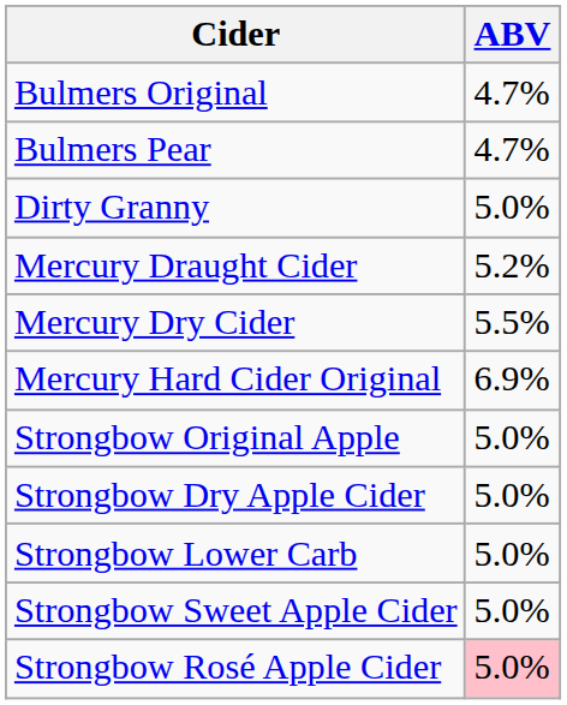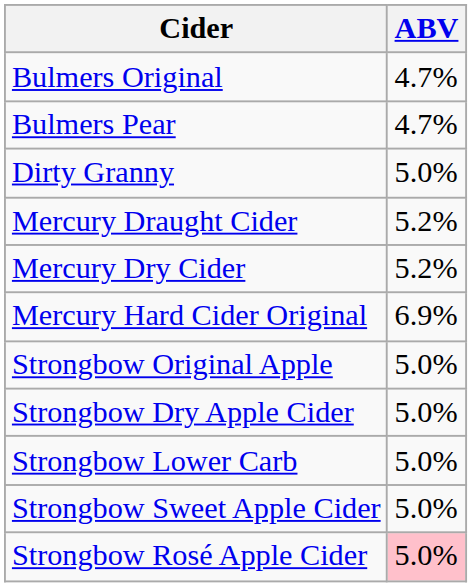Mercury Dry Cider | ABV: 5.5% -> 5.2%
